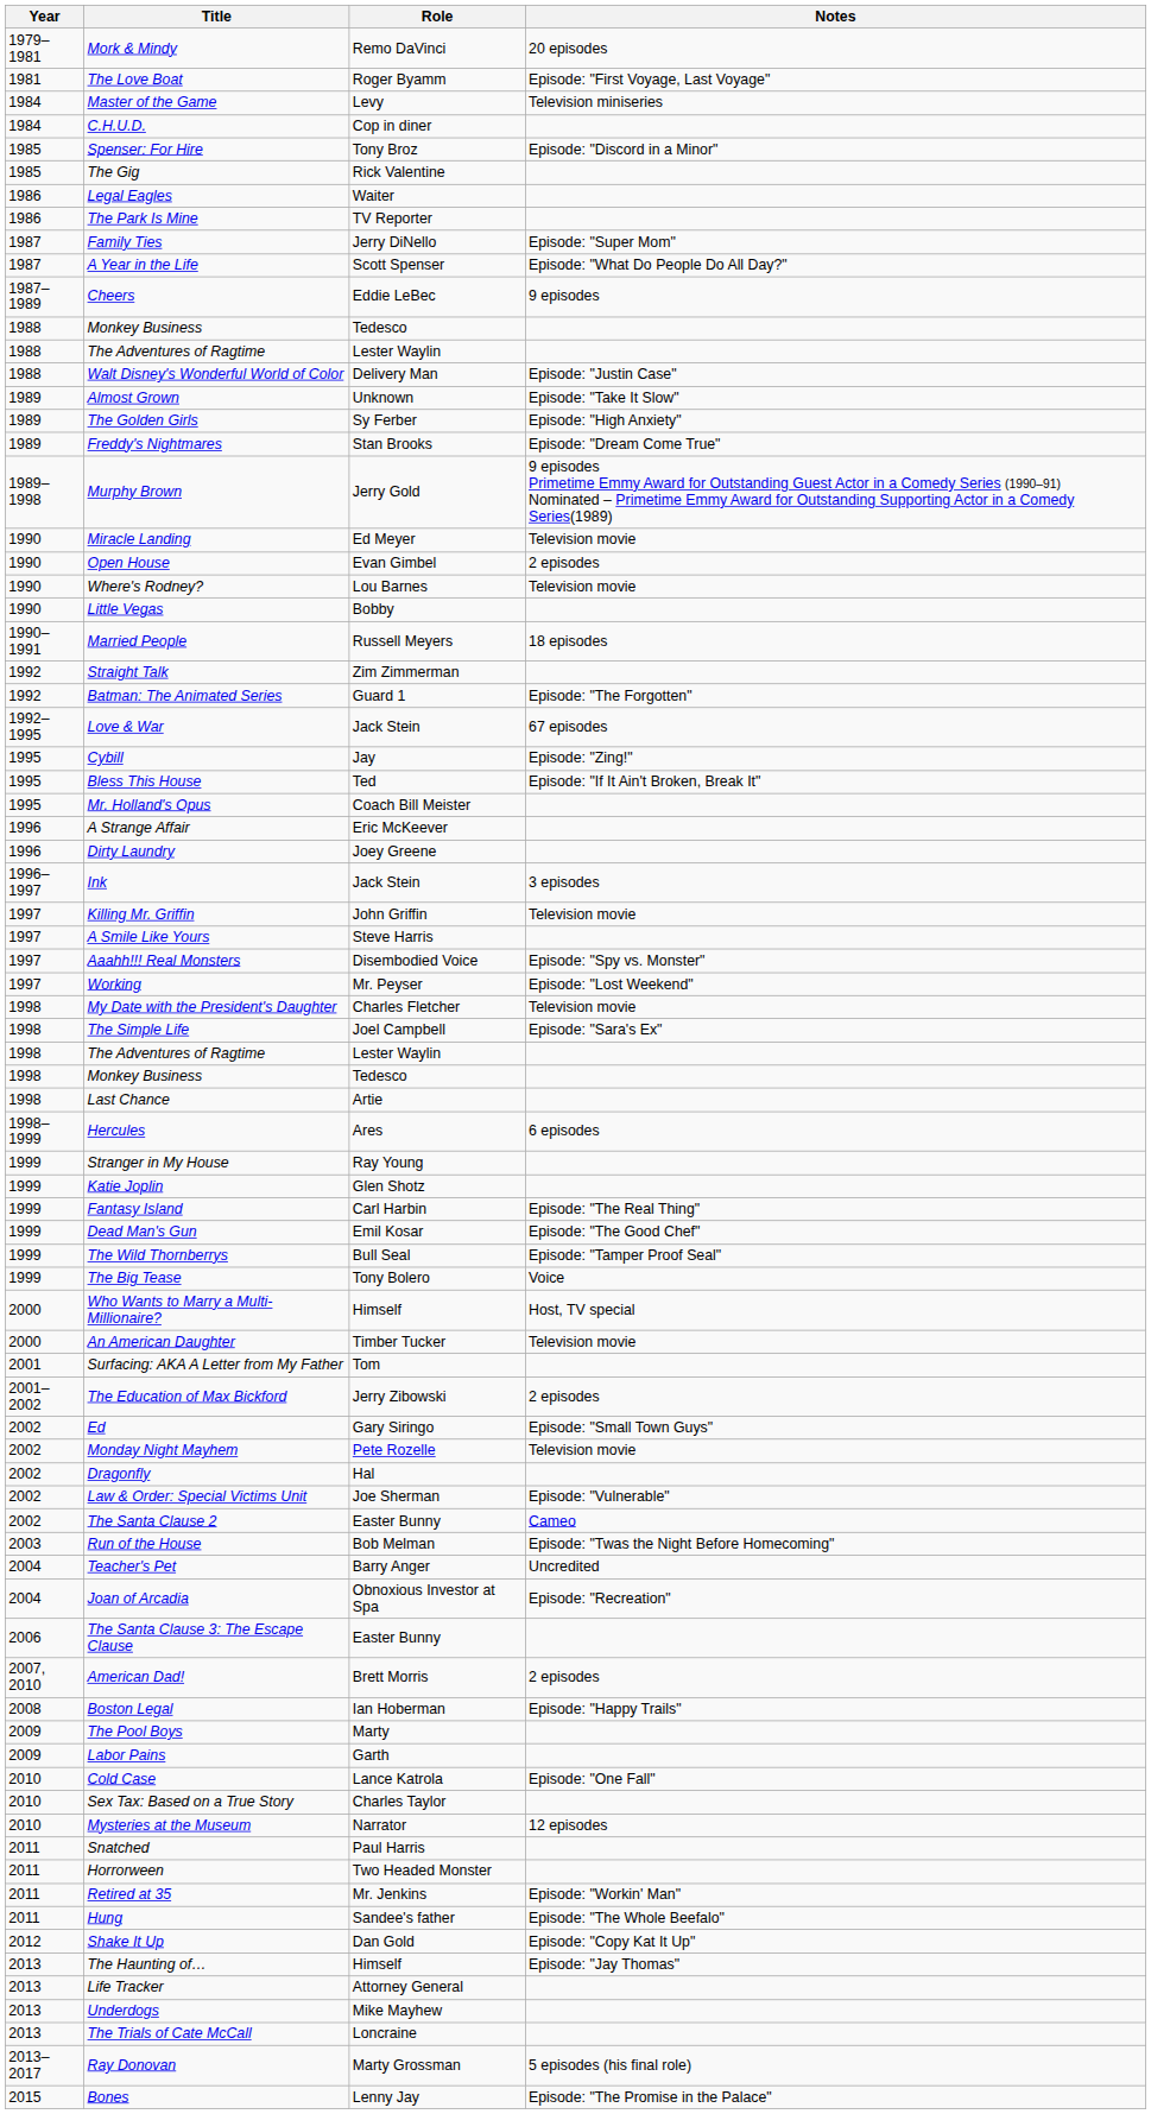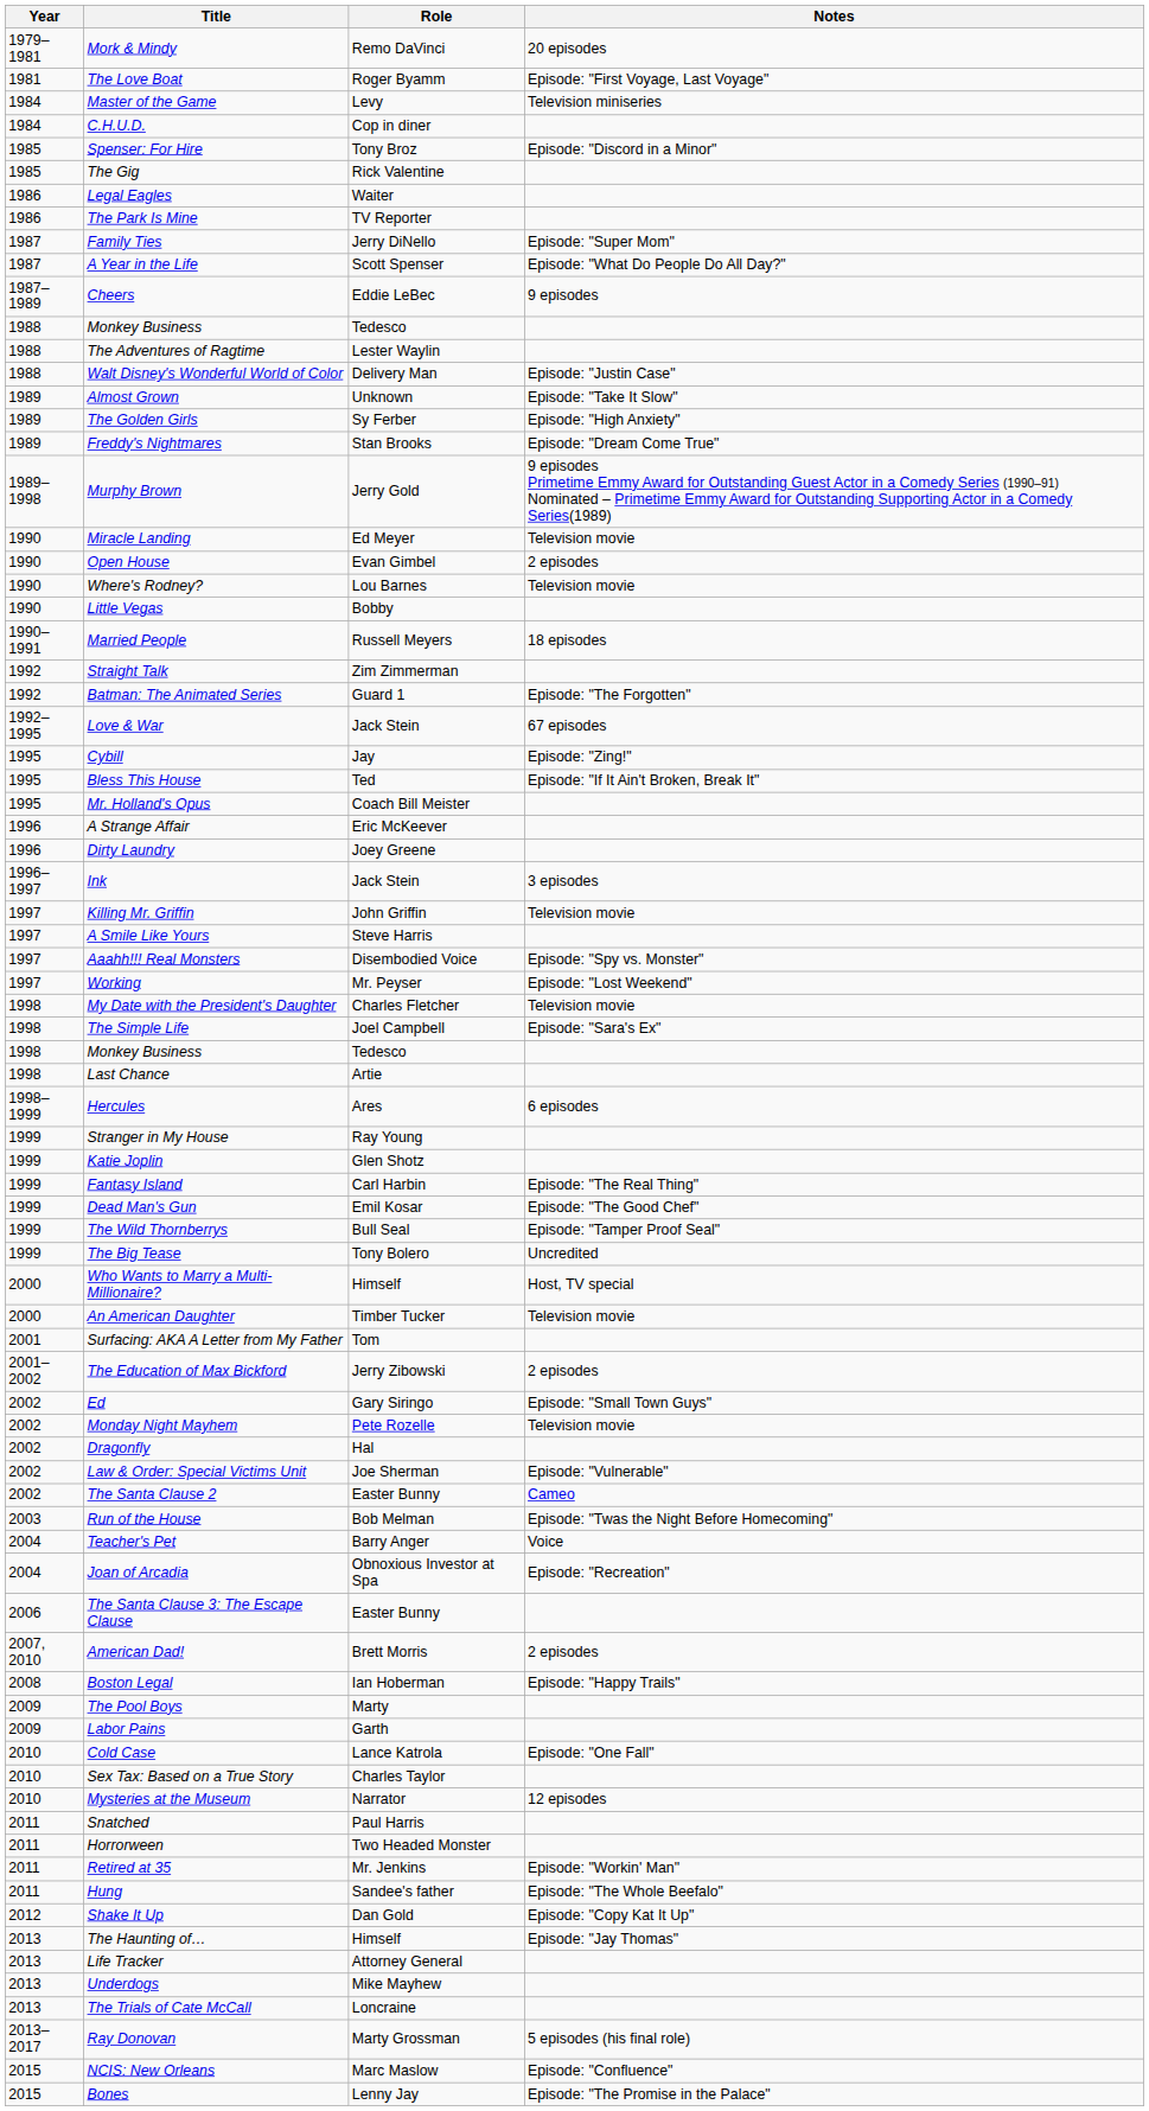- row: 1998 | The Adventures of Ragtime | Lester Waylin
The Big Tease | Notes: Voice -> Uncredited
Teacher's Pet | Notes: Uncredited -> Voice
+ row: 2015 | NCIS: New Orleans | Marc Maslow | Episode: "Confluence"
